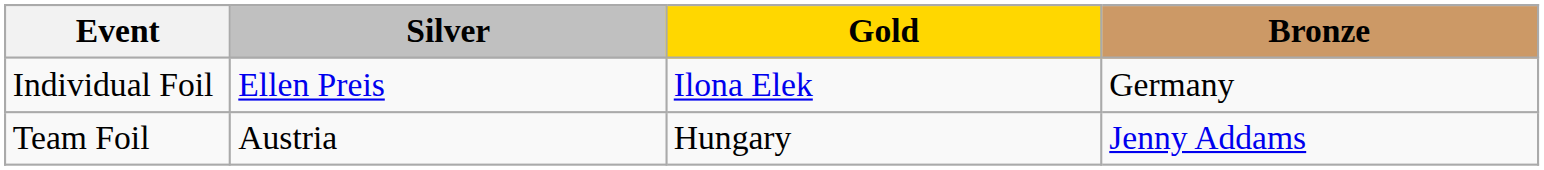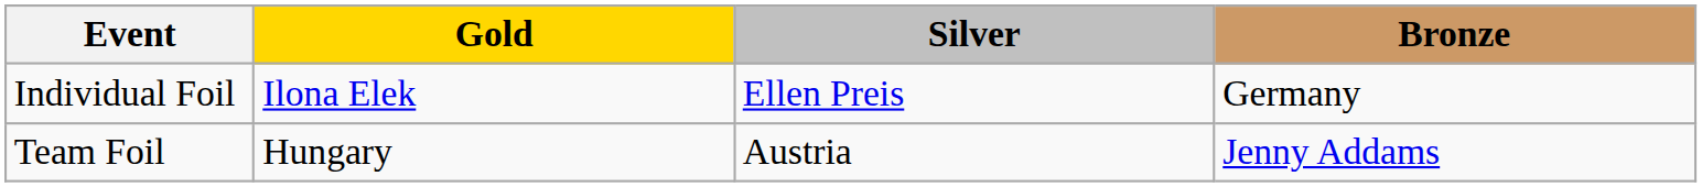columns swapped: Gold <-> Silver
